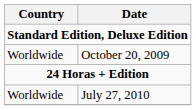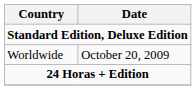- row: Worldwide | July 27, 2010
